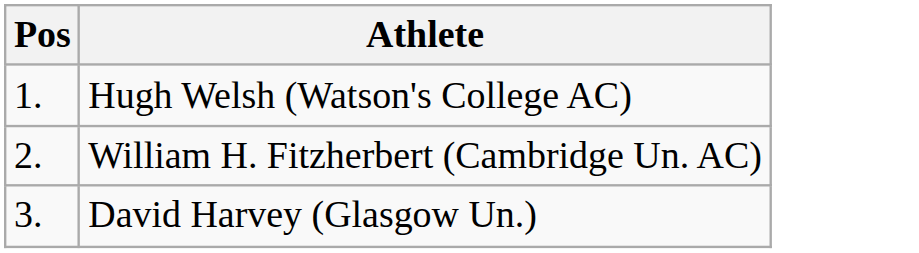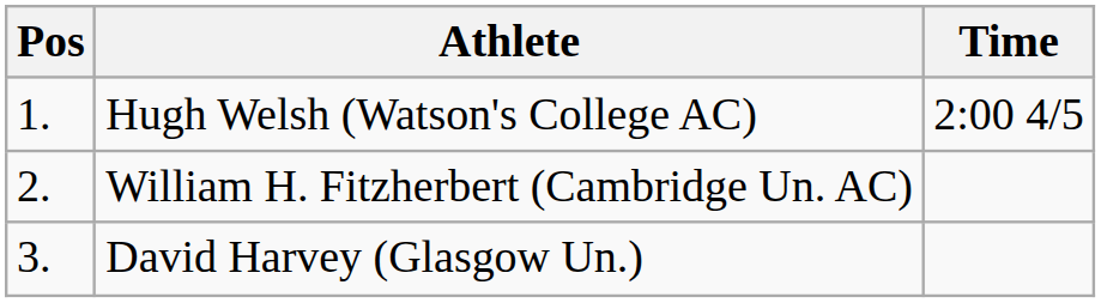+ column: Time | 2:00 4/5
